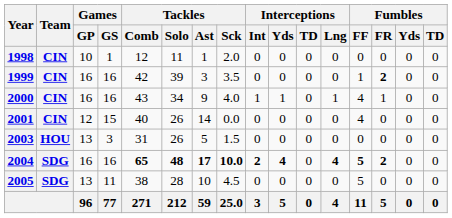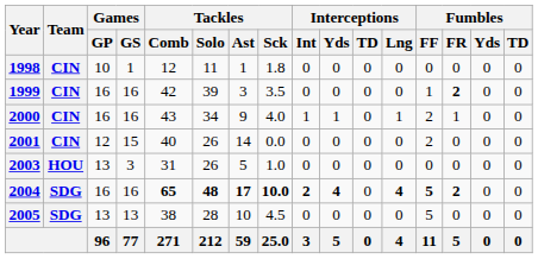1998 | Tackles / Sck: 2.0 -> 1.8
2000 | Fumbles / FF: 4 -> 2
2001 | Fumbles / FF: 4 -> 2
2003 | Tackles / Sck: 1.5 -> 1.0
2005 | Games / GS: 11 -> 13
